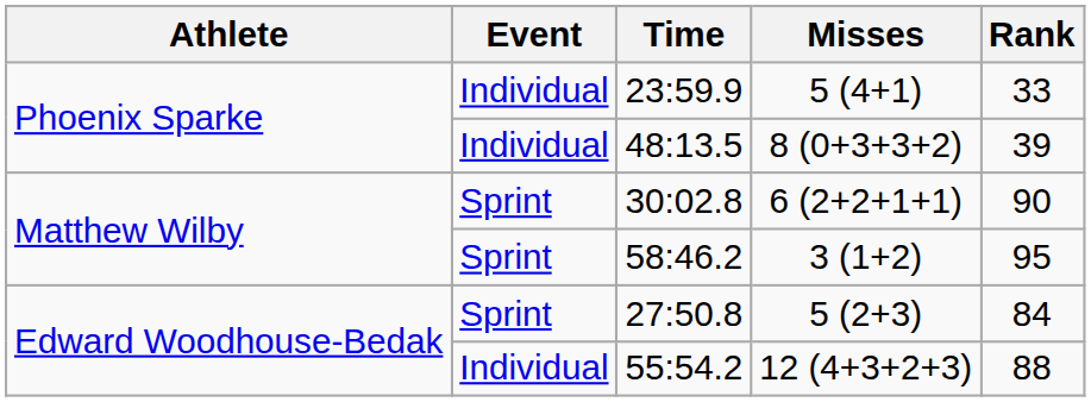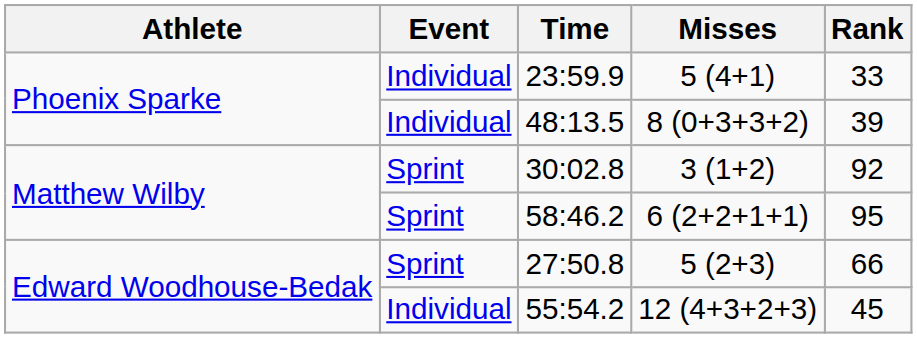30:02.8 | Misses: 6 (2+2+1+1) -> 3 (1+2)
30:02.8 | Rank: 90 -> 92
58:46.2 | Misses: 3 (1+2) -> 6 (2+2+1+1)
27:50.8 | Rank: 84 -> 66
55:54.2 | Rank: 88 -> 45
